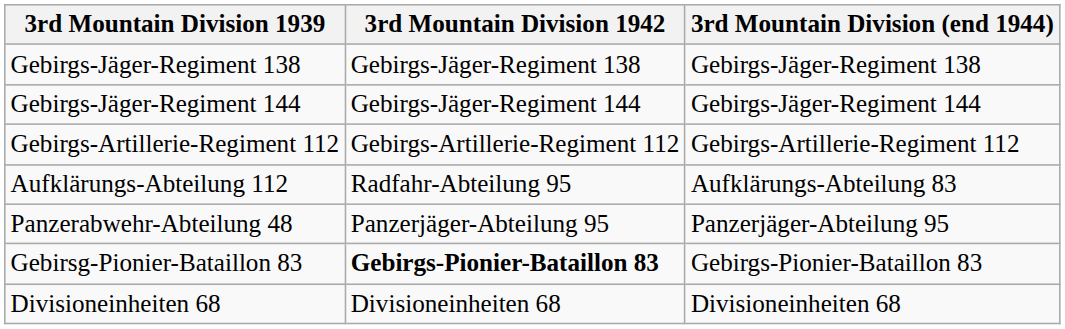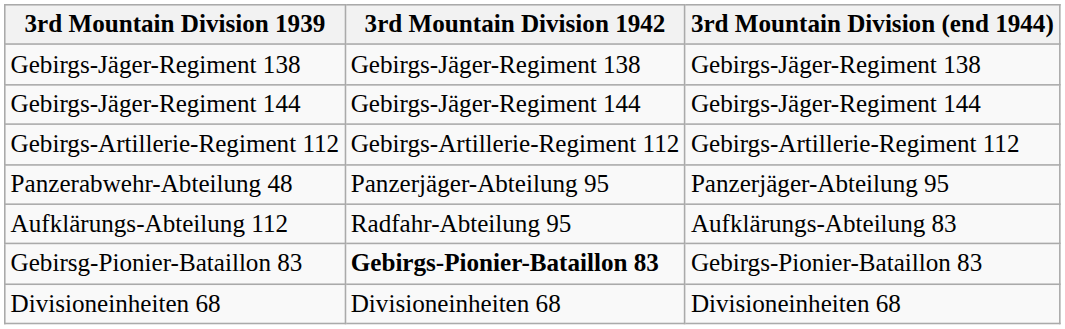rows swapped: Aufklärungs-Abteilung 112 <-> Panzerabwehr-Abteilung 48
